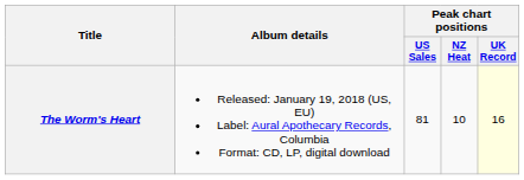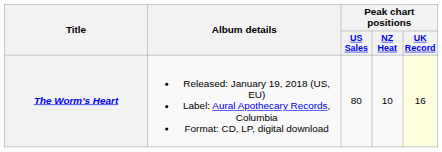The Worm's Heart | Peak chart positions / US Sales: 81 -> 80
